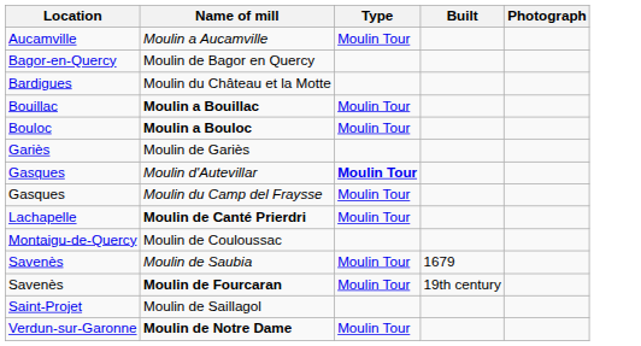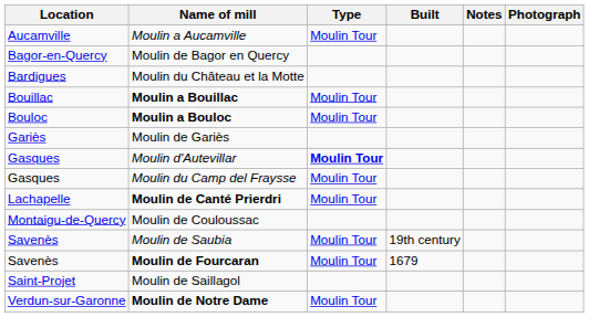+ column: Notes
Moulin de Saubia | Built: 1679 -> 19th century
Moulin de Fourcaran | Built: 19th century -> 1679
